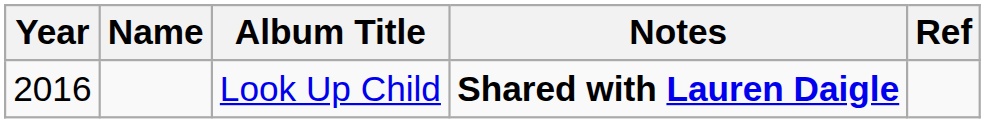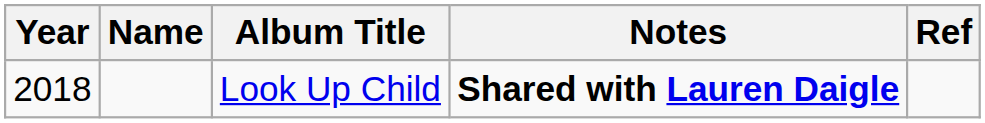Look Up Child | Year: 2016 -> 2018
